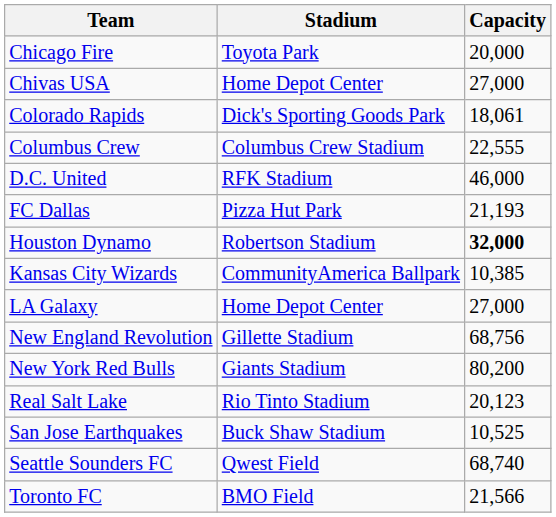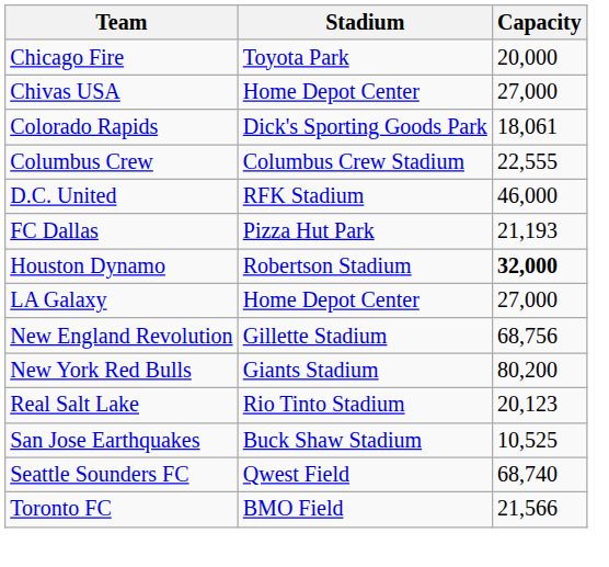- row: Kansas City Wizards | CommunityAmerica Ballpark | 10,385
